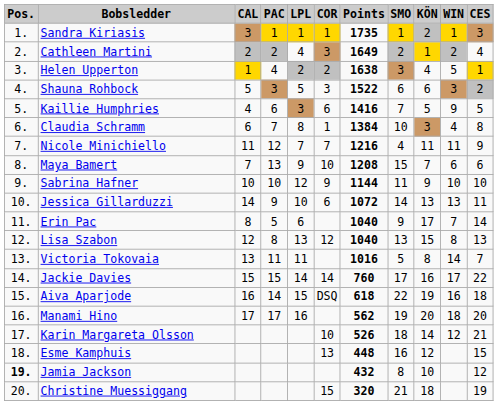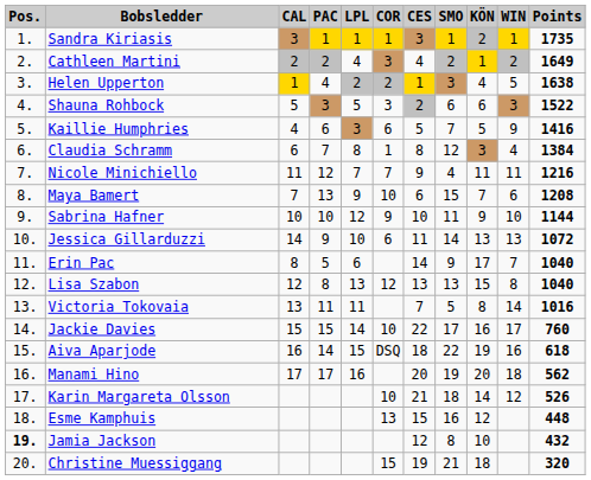columns swapped: CES <-> Points
Claudia Schramm | SMO: 10 -> 12
Jackie Davies | COR: 14 -> 10
